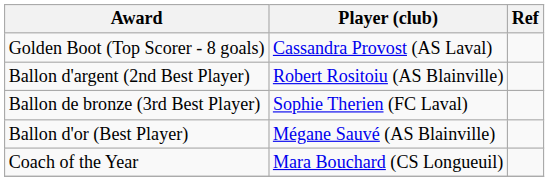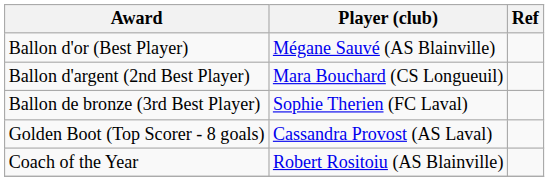rows swapped: Ballon d'or (Best Player) <-> Golden Boot (Top Scorer - 8 goals)
Ballon d'argent (2nd Best Player) | Player (club): Robert Rositoiu (AS Blainville) -> Mara Bouchard (CS Longueuil)
Coach of the Year | Player (club): Mara Bouchard (CS Longueuil) -> Robert Rositoiu (AS Blainville)
